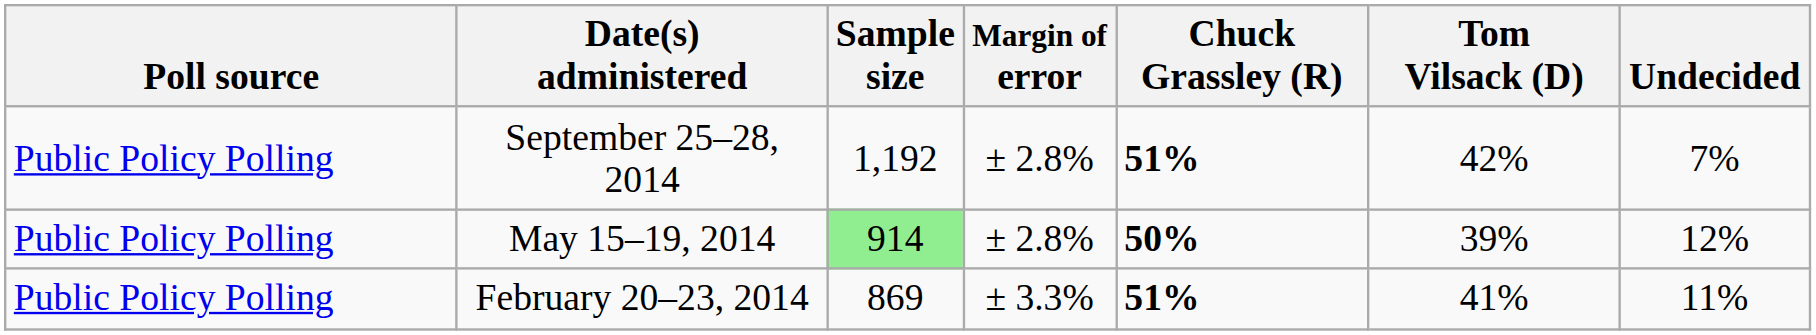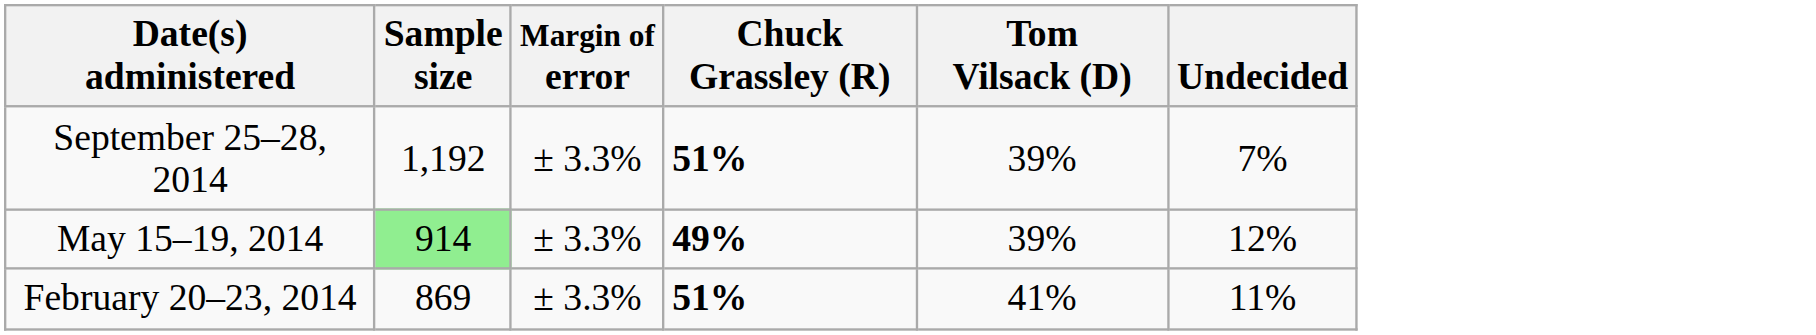- column: Poll source | Public Policy Polling | Public Policy Polling | Public Policy Polling
September 25–28, 2014 | Margin of error: ± 2.8% -> ± 3.3%
September 25–28, 2014 | Tom Vilsack (D): 42% -> 39%
May 15–19, 2014 | Margin of error: ± 2.8% -> ± 3.3%
May 15–19, 2014 | Chuck Grassley (R): 50% -> 49%
